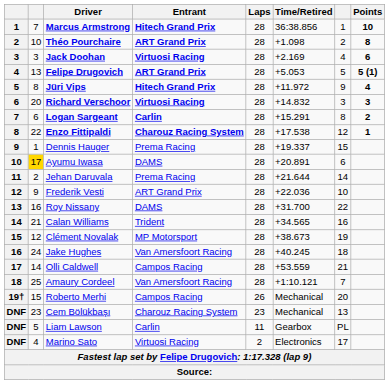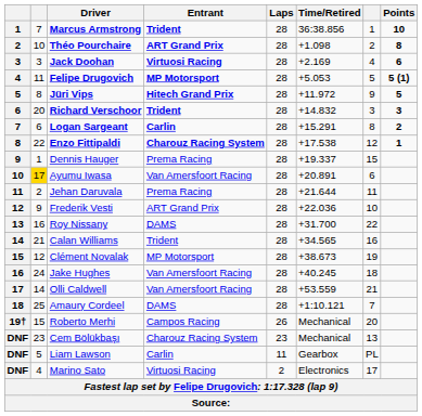Marcus Armstrong | Entrant: Hitech Grand Prix -> Trident
Felipe Drugovich | column 2: 13 -> 11
Felipe Drugovich | Entrant: ART Grand Prix -> MP Motorsport
Jüri Vips | Points: 4 -> 5
Richard Verschoor | Entrant: Virtuosi Racing -> Trident
Ayumu Iwasa | Entrant: DAMS -> Van Amersfoort Racing
Jehan Daruvala | column 7: 14 -> 11
Olli Caldwell | Entrant: Campos Racing -> Van Amersfoort Racing
Amaury Cordeel | Entrant: Van Amersfoort Racing -> DAMS
